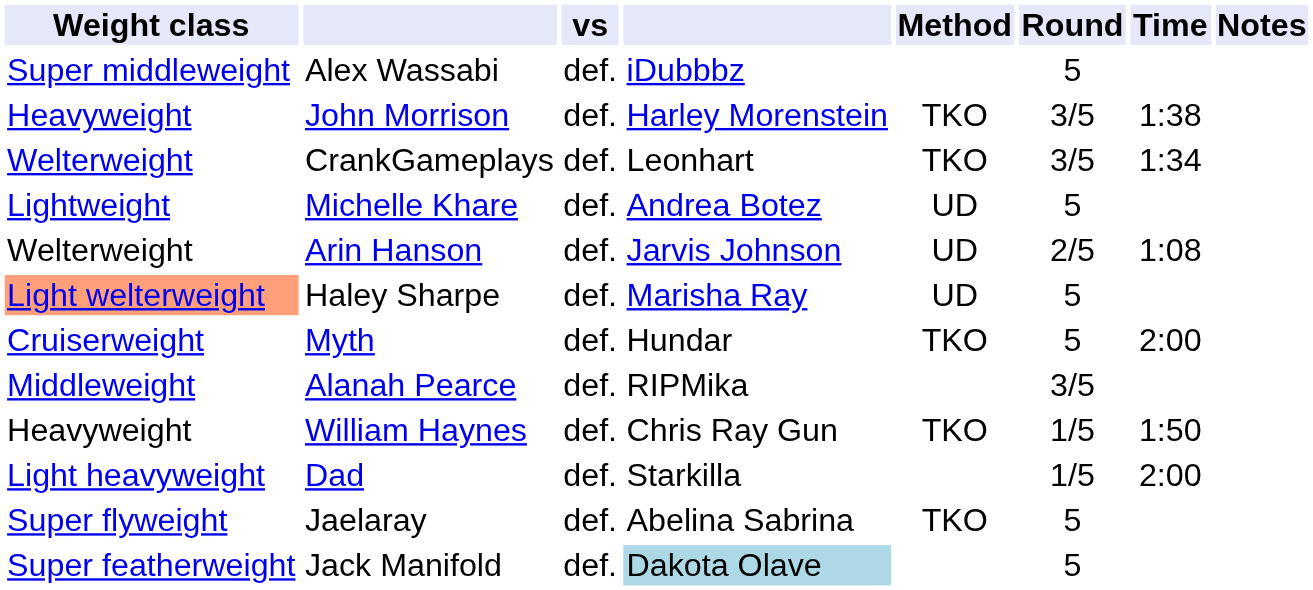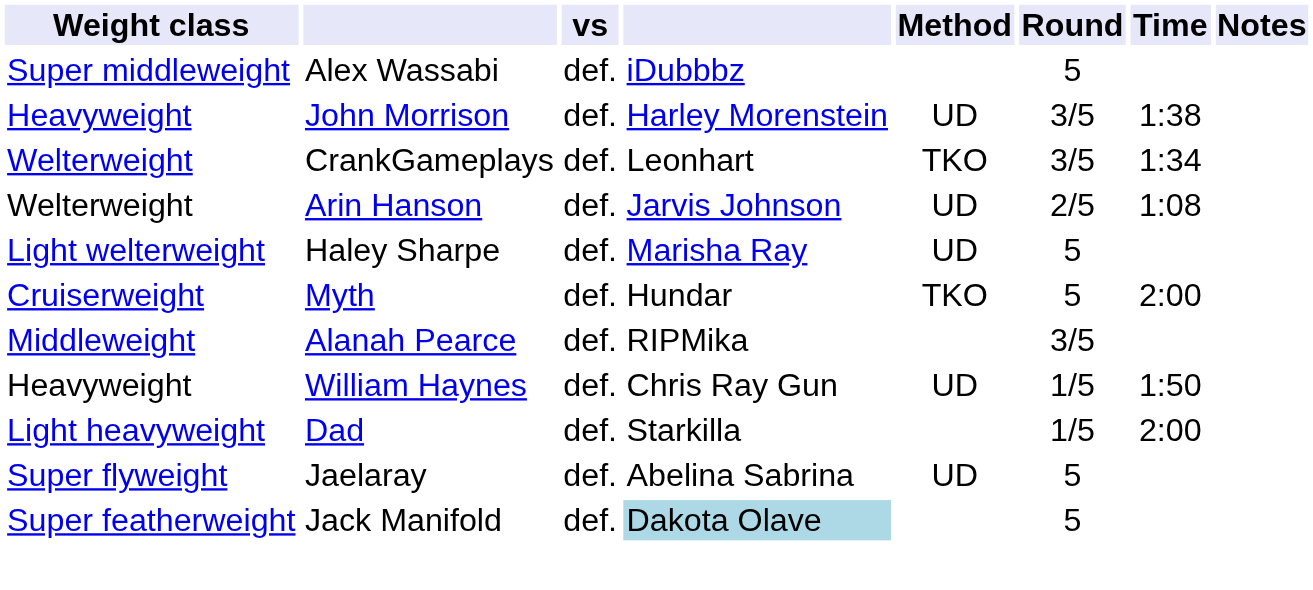John Morrison | Method: TKO -> UD
- row: Lightweight | Michelle Khare | def. | Andrea Botez | UD | 5
Haley Sharpe | Weight class: lightsalmon background -> no background
William Haynes | Method: TKO -> UD
Jaelaray | Method: TKO -> UD
